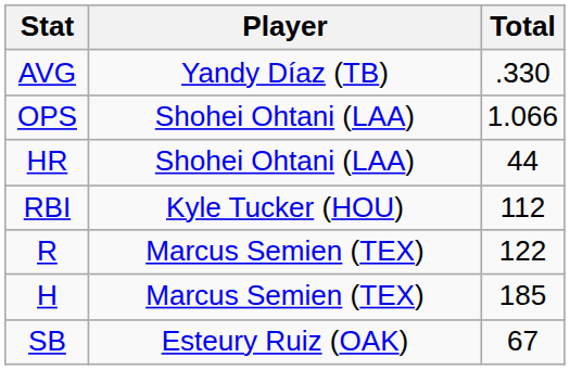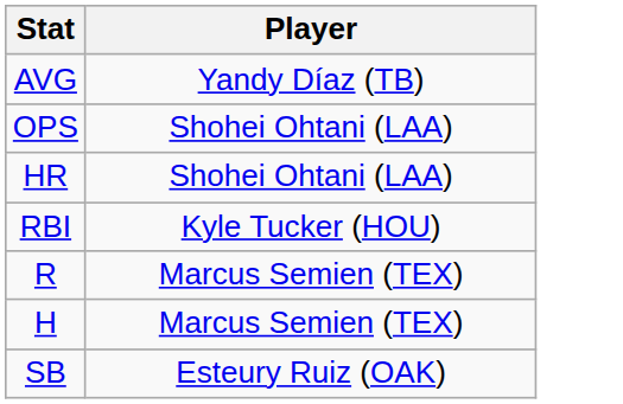- column: Total | .330 | 1.066 | 44 | 112 | 122 | 185 | 67
